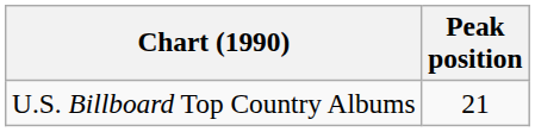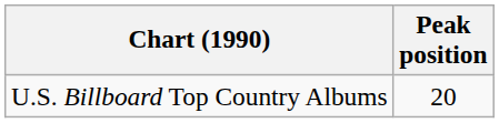U.S. Billboard Top Country Albums | Peak position: 21 -> 20
